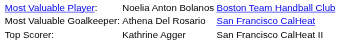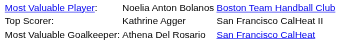rows swapped: Most Valuable Goalkeeper: <-> Top Scorer:
